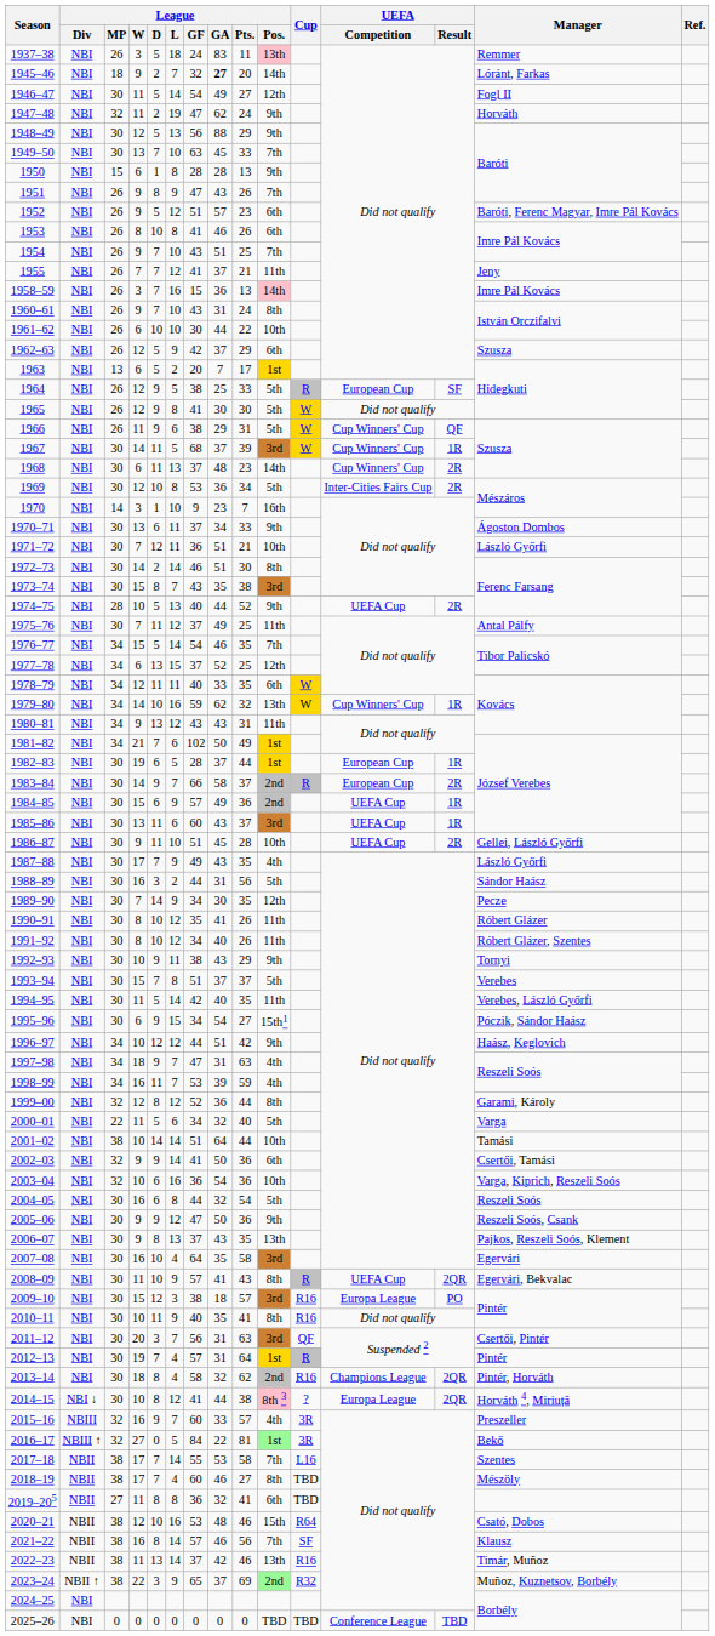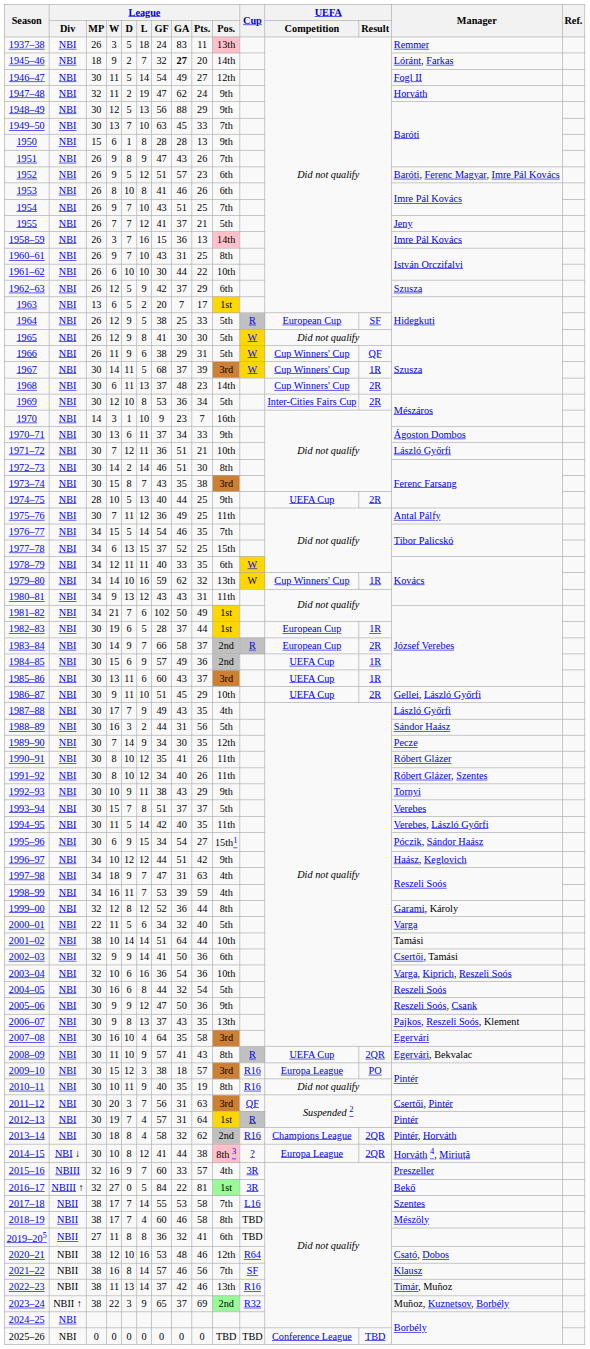1955 | League / Pos.: 11th -> 5th
1960–61 | League / Pts.: 24 -> 25
1974–75 | League / Pts.: 52 -> 25
1975–76 | League / GF: 37 -> 36
1977–78 | League / Pos.: 12th -> 15th
1986–87 | League / Pts.: 28 -> 29
2010–11 | League / Pts.: 41 -> 19
2018–19 | League / Pts.: 27 -> 58
2020–21 | League / Pos.: 15th -> 12th
